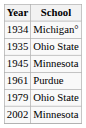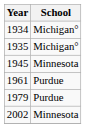1935 | School: Ohio State -> Michigan°
1979 | School: Ohio State -> Purdue
